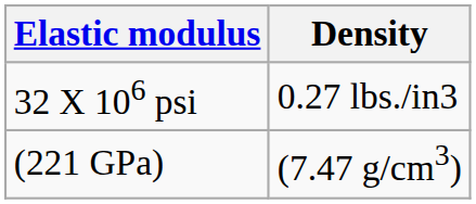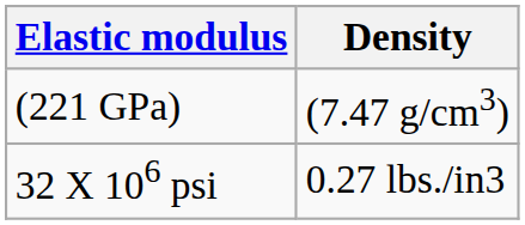rows swapped: 32 X 106 psi <-> (221 GPa)
